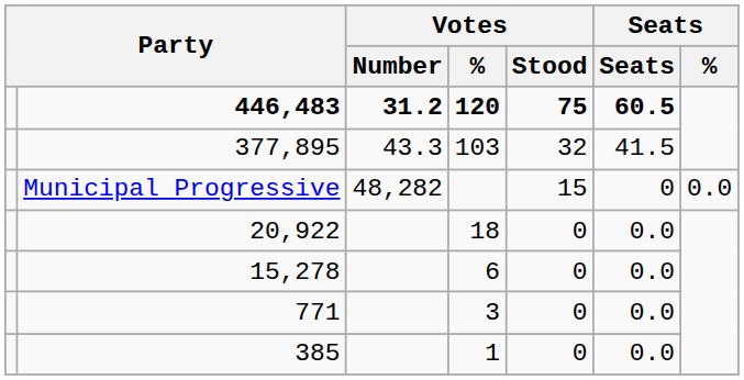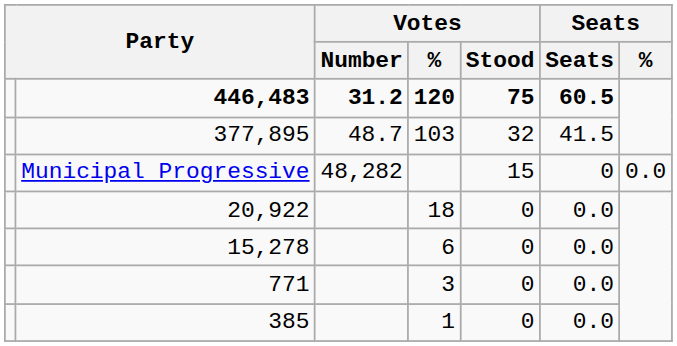377,895 | Votes / Number: 43.3 -> 48.7
